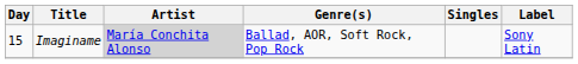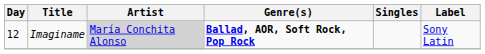Imaginame | Day: 15 -> 12
Imaginame | Genre(s): normal -> bold
